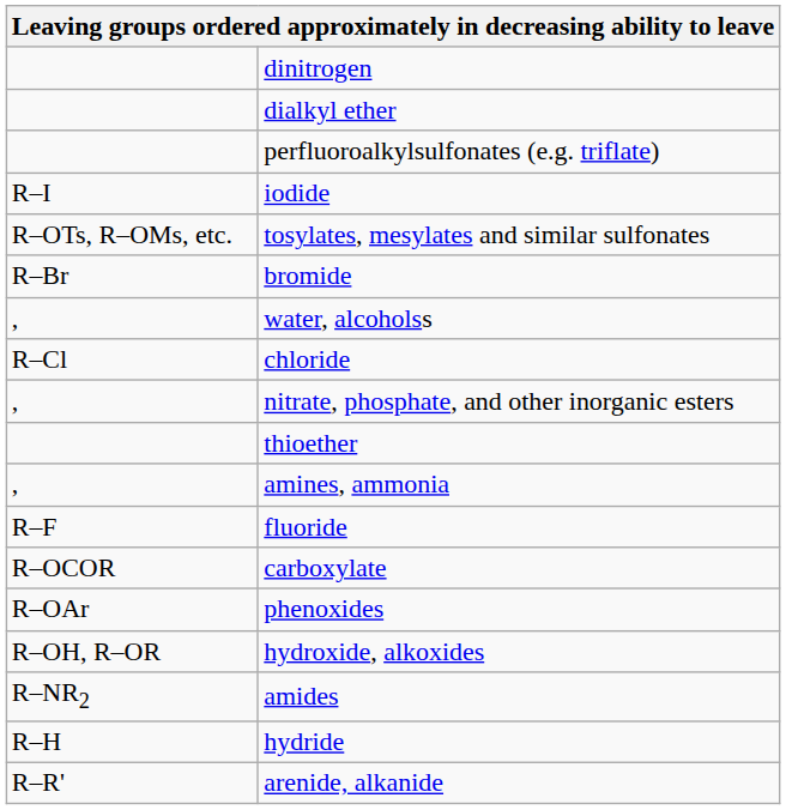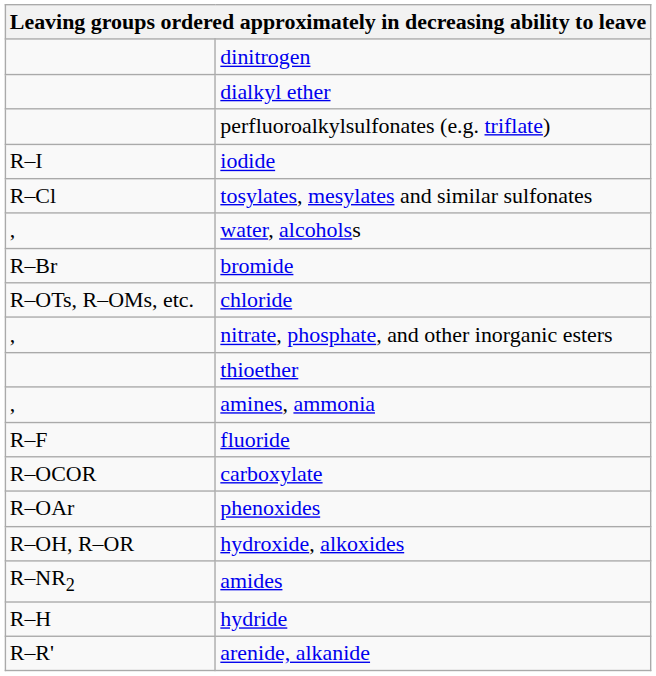tosylates, mesylates and similar sulfonates | column 1: R–OTs, R–OMs, etc. -> R–Cl
rows swapped: bromide <-> water, alcoholss
chloride | column 1: R–Cl -> R–OTs, R–OMs, etc.
